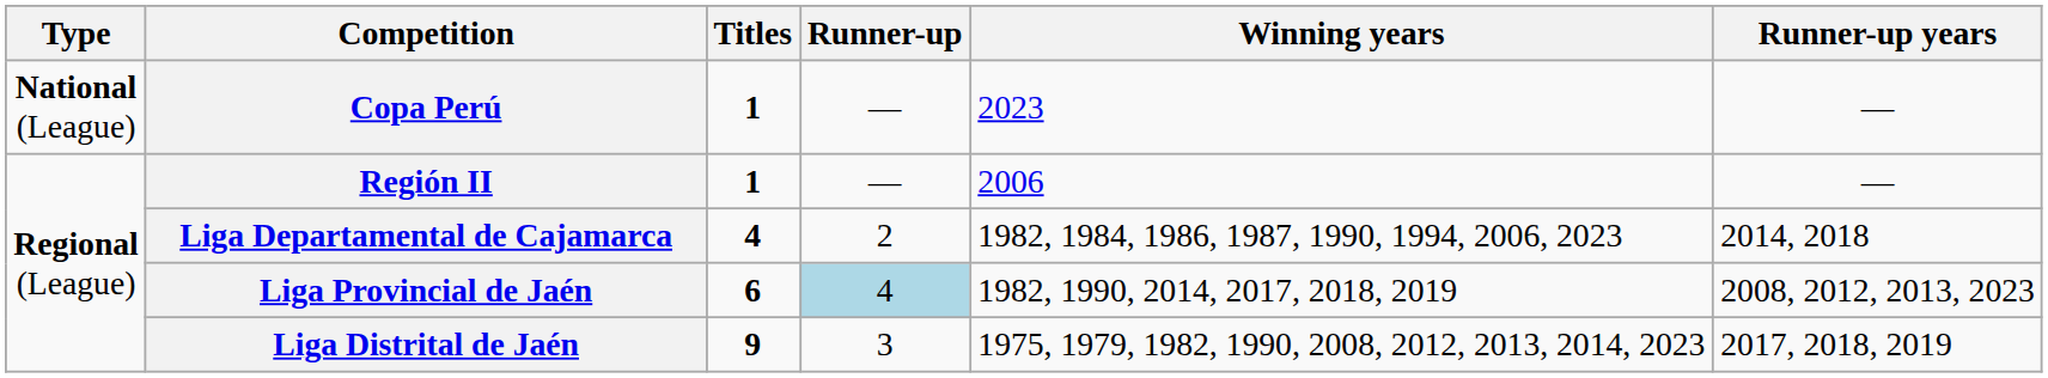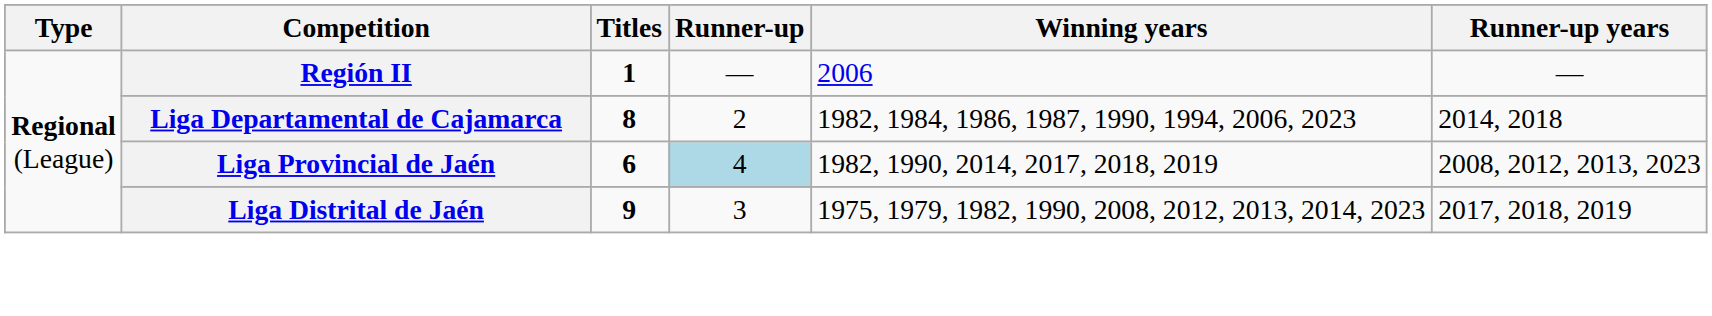- row: National (League) | Copa Perú | 1 | — | 2023 | —
Liga Departamental de Cajamarca | Titles: 4 -> 8
